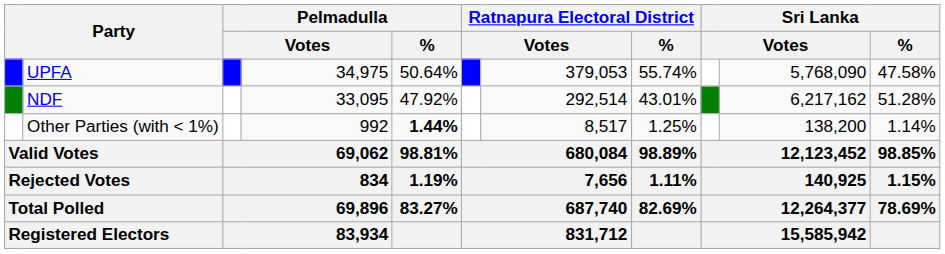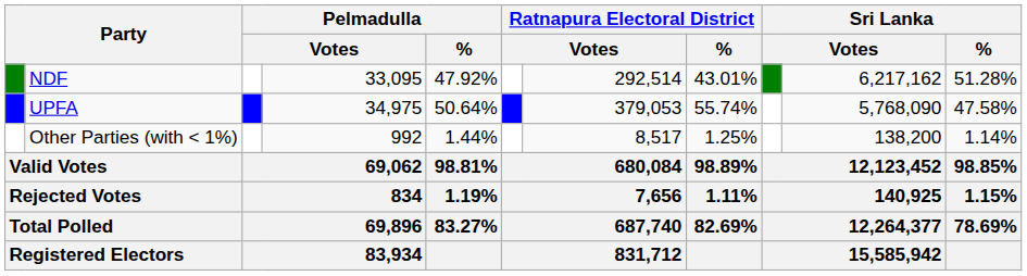rows swapped: UPFA <-> NDF
Other Parties (with < 1%) | Pelmadulla / %: bold -> normal
